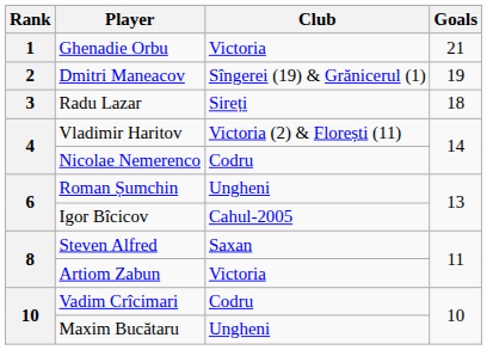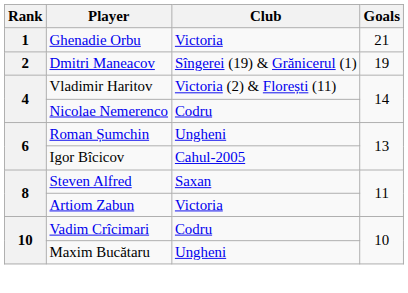- row: 3 | Radu Lazar | Sireți | 18
